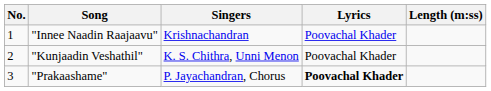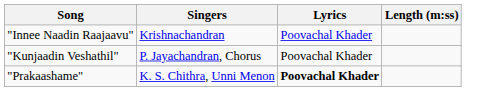- column: No. | 1 | 2 | 3
"Kunjaadin Veshathil" | Singers: K. S. Chithra, Unni Menon -> P. Jayachandran, Chorus
"Prakaashame" | Singers: P. Jayachandran, Chorus -> K. S. Chithra, Unni Menon
